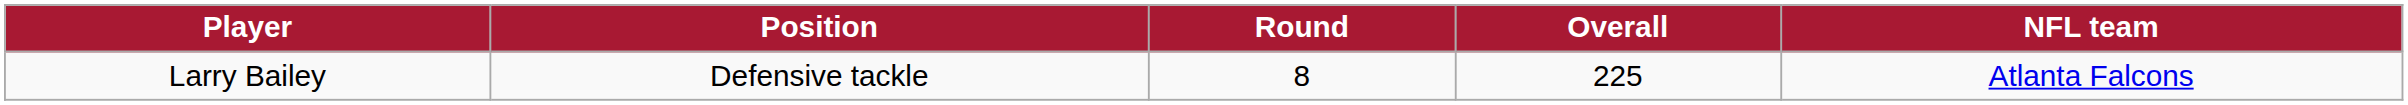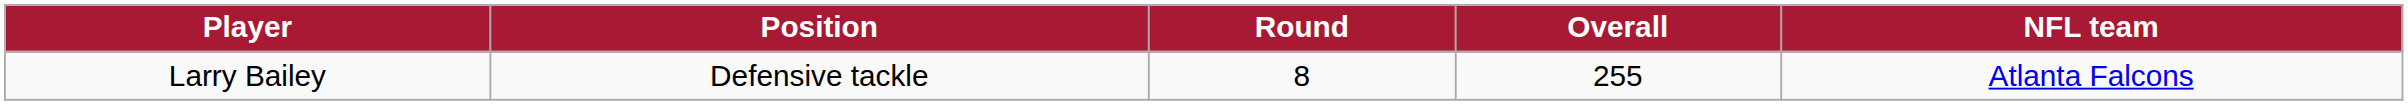Larry Bailey | Overall: 225 -> 255
